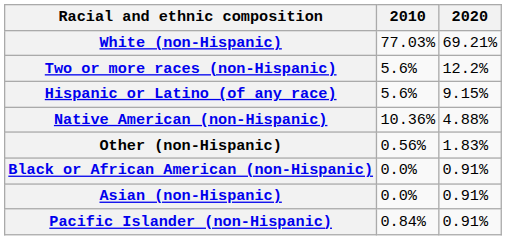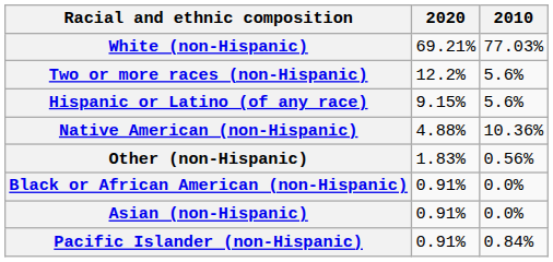columns swapped: 2010 <-> 2020
